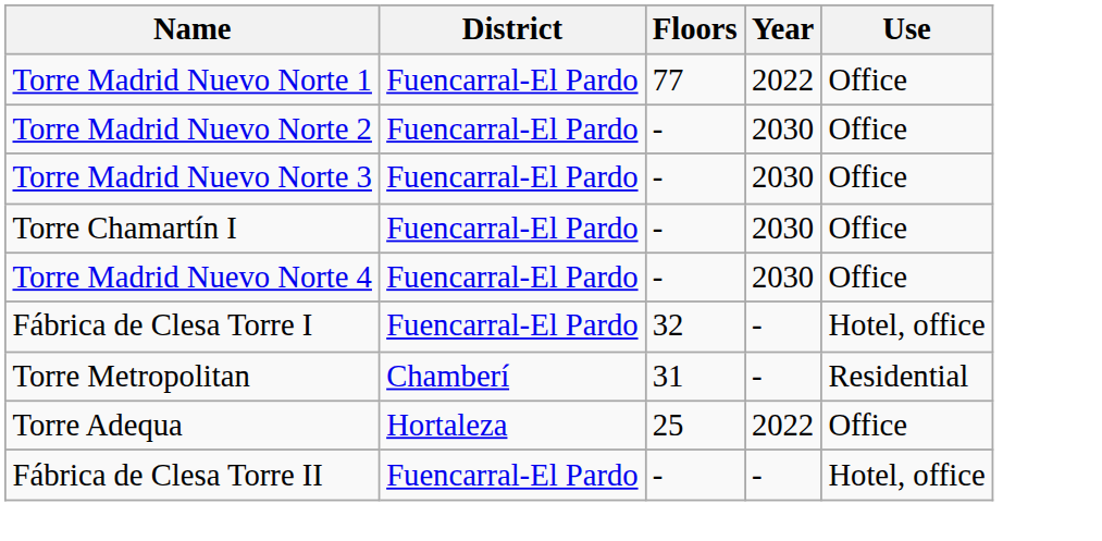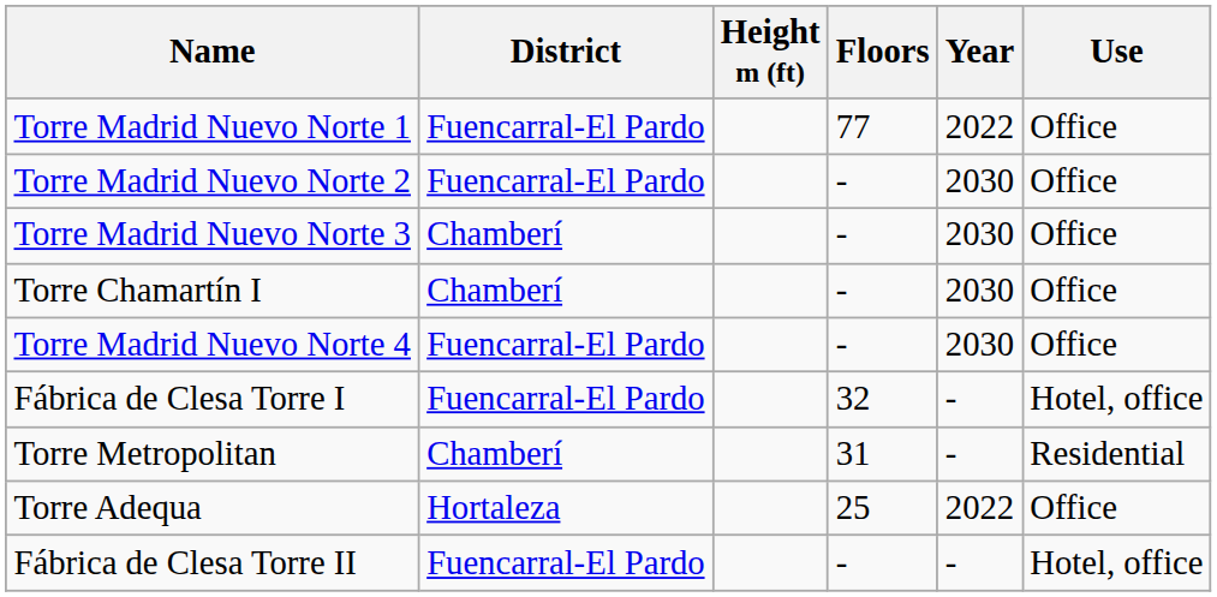+ column: Height m (ft)
Torre Madrid Nuevo Norte 3 | District: Fuencarral-El Pardo -> Chamberí
Torre Chamartín I | District: Fuencarral-El Pardo -> Chamberí
